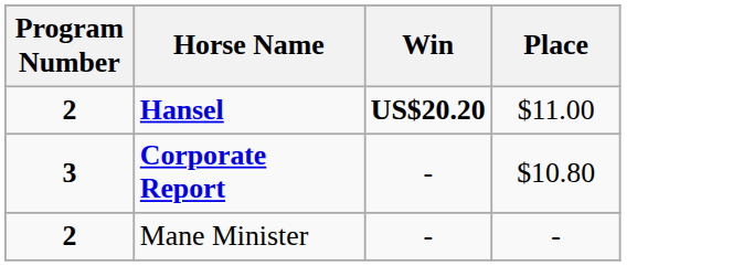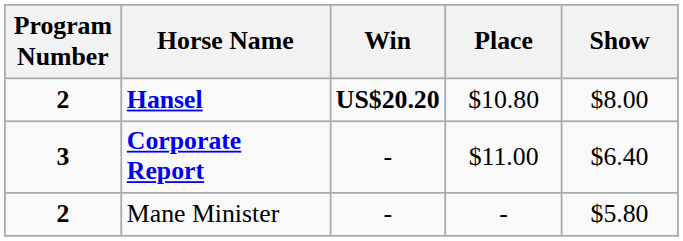+ column: Show | $8.00 | $6.40 | $5.80
Hansel | Place: $11.00 -> $10.80
Corporate Report | Place: $10.80 -> $11.00
